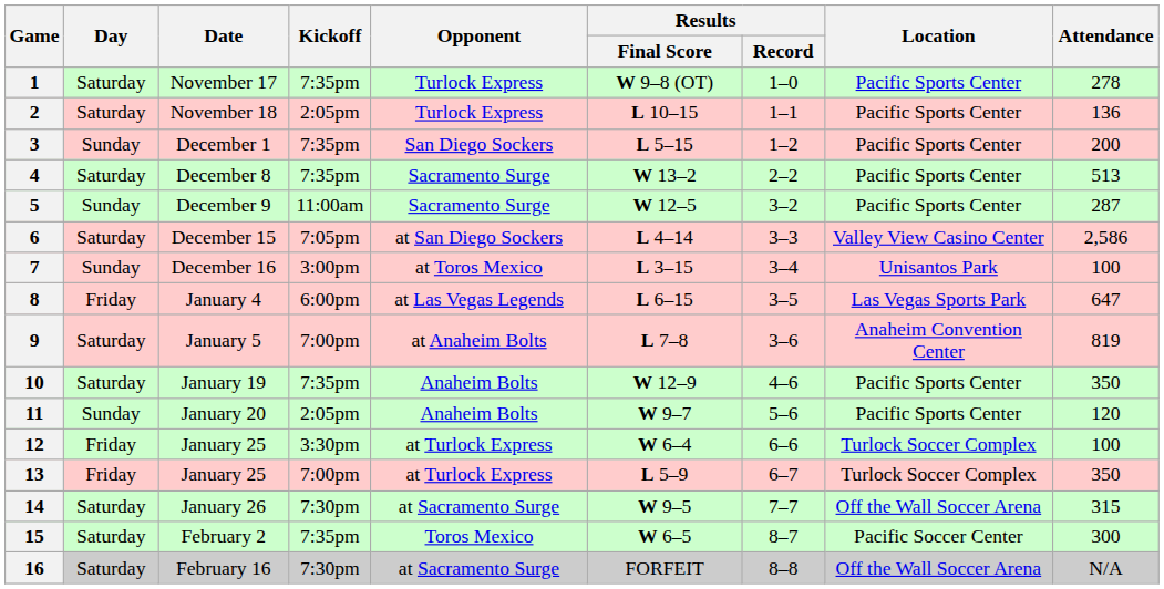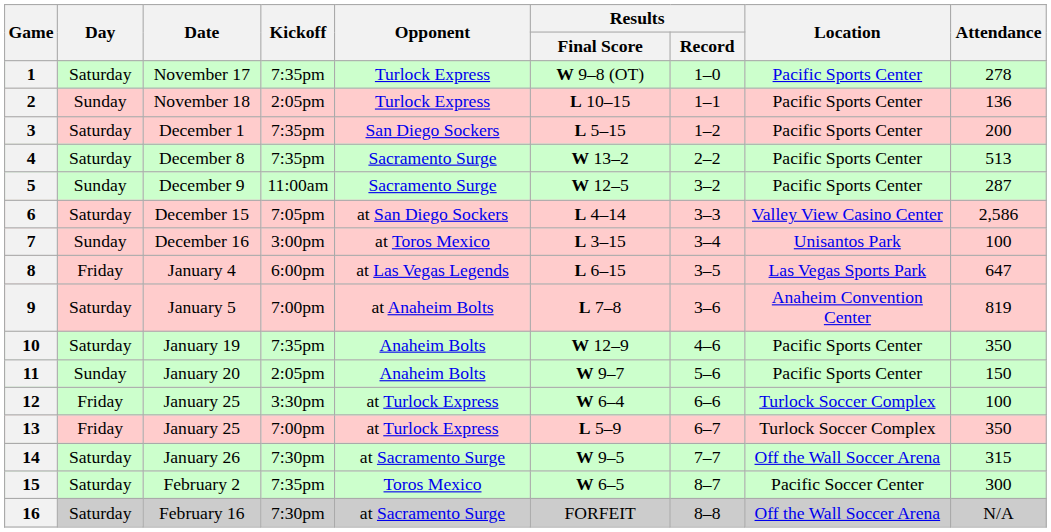2 | Day: Saturday -> Sunday
3 | Day: Sunday -> Saturday
11 | Attendance: 120 -> 150
